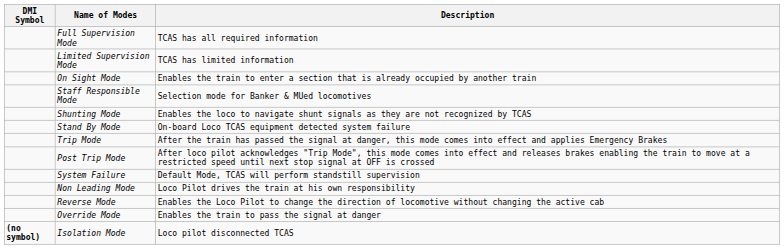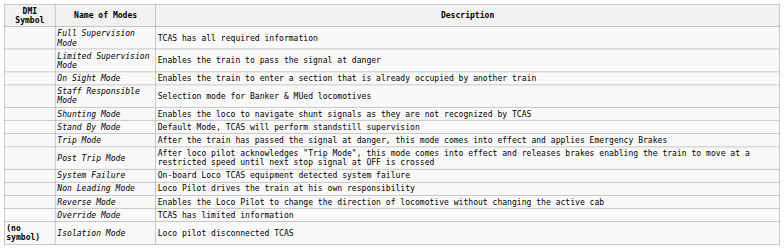Limited Supervision Mode | Description: TCAS has limited information -> Enables the train to pass the signal at danger
Stand By Mode | Description: On-board Loco TCAS equipment detected system failure -> Default Mode, TCAS will perform standstill supervision
System Failure | Description: Default Mode, TCAS will perform standstill supervision -> On-board Loco TCAS equipment detected system failure
Override Mode | Description: Enables the train to pass the signal at danger -> TCAS has limited information
